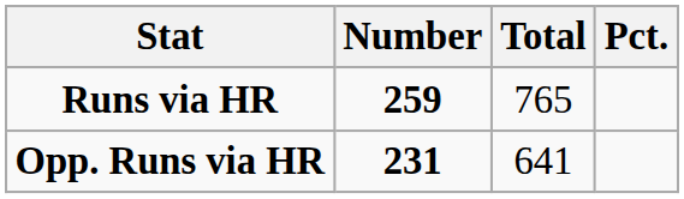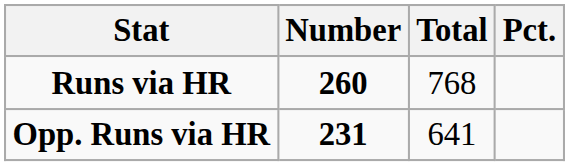Runs via HR | Number: 259 -> 260
Runs via HR | Total: 765 -> 768
